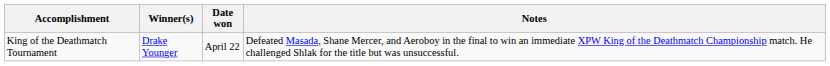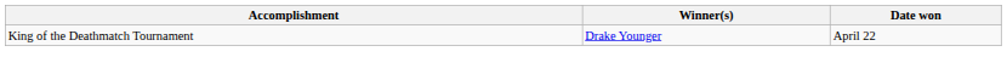- column: Notes | Defeated Masada, Shane Mercer, and Aeroboy in the final to win an immediate XPW King of the Deathmatch Championship match. He challenged Shlak for the title but was unsuccessful.
